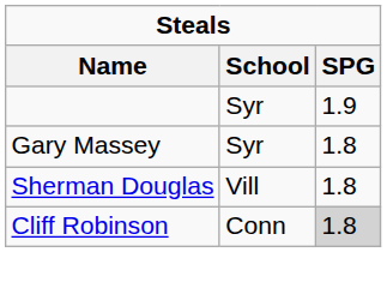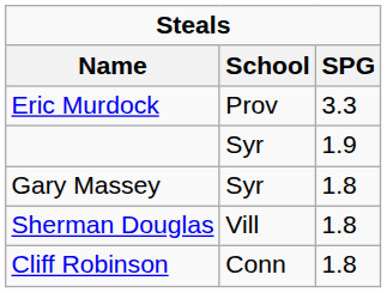+ row: Eric Murdock | Prov | 3.3
Cliff Robinson | SPG: lightgrey background -> no background
